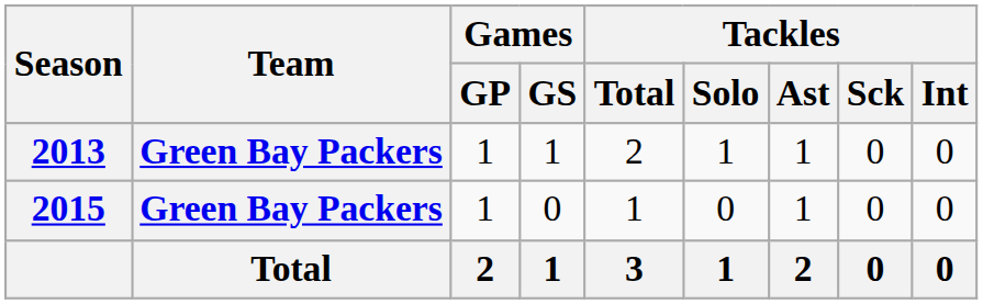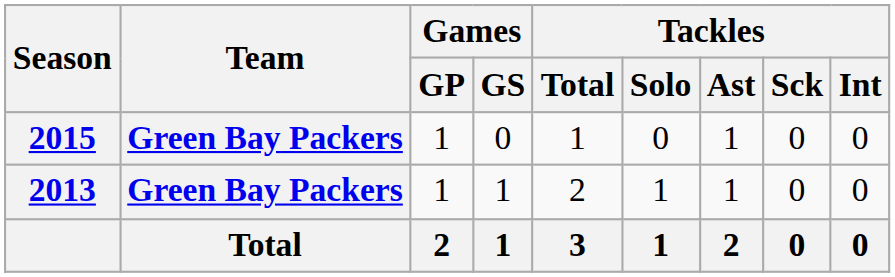rows swapped: 2013 <-> 2015
